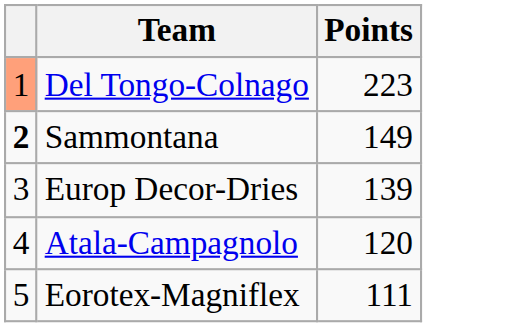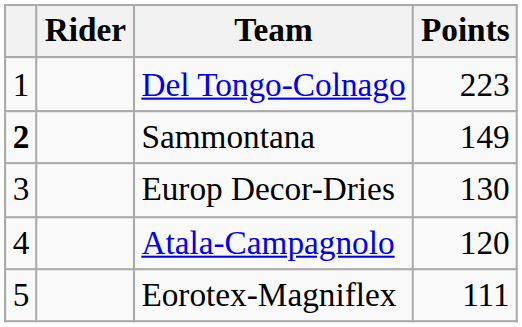+ column: Rider
Del Tongo-Colnago | column 1: lightsalmon background -> no background
Europ Decor-Dries | Points: 139 -> 130
